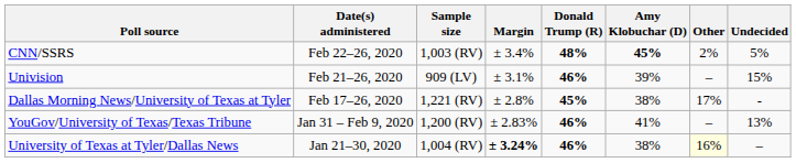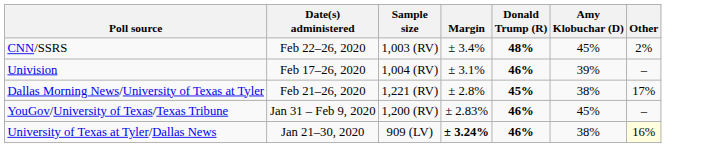- column: Undecided | 5% | 15% | - | 13% | –
CNN/SSRS | Amy Klobuchar (D): bold -> normal
Univision | Date(s) administered: Feb 21–26, 2020 -> Feb 17–26, 2020
Univision | Sample size: 909 (LV) -> 1,004 (RV)
Dallas Morning News/University of Texas at Tyler | Date(s) administered: Feb 17–26, 2020 -> Feb 21–26, 2020
YouGov/University of Texas/Texas Tribune | Amy Klobuchar (D): 41% -> 45%
University of Texas at Tyler/Dallas News | Sample size: 1,004 (RV) -> 909 (LV)
